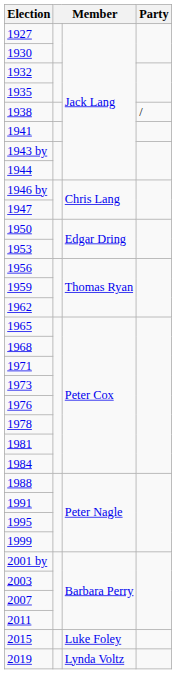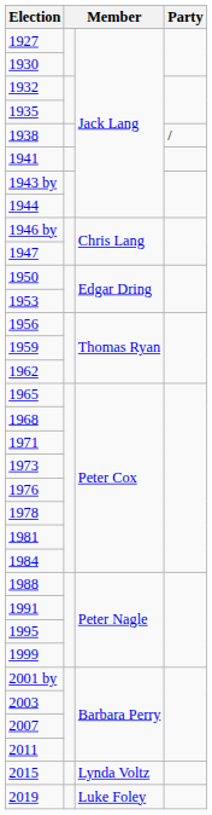2015 | column 3: Luke Foley -> Lynda Voltz
2019 | column 3: Lynda Voltz -> Luke Foley
